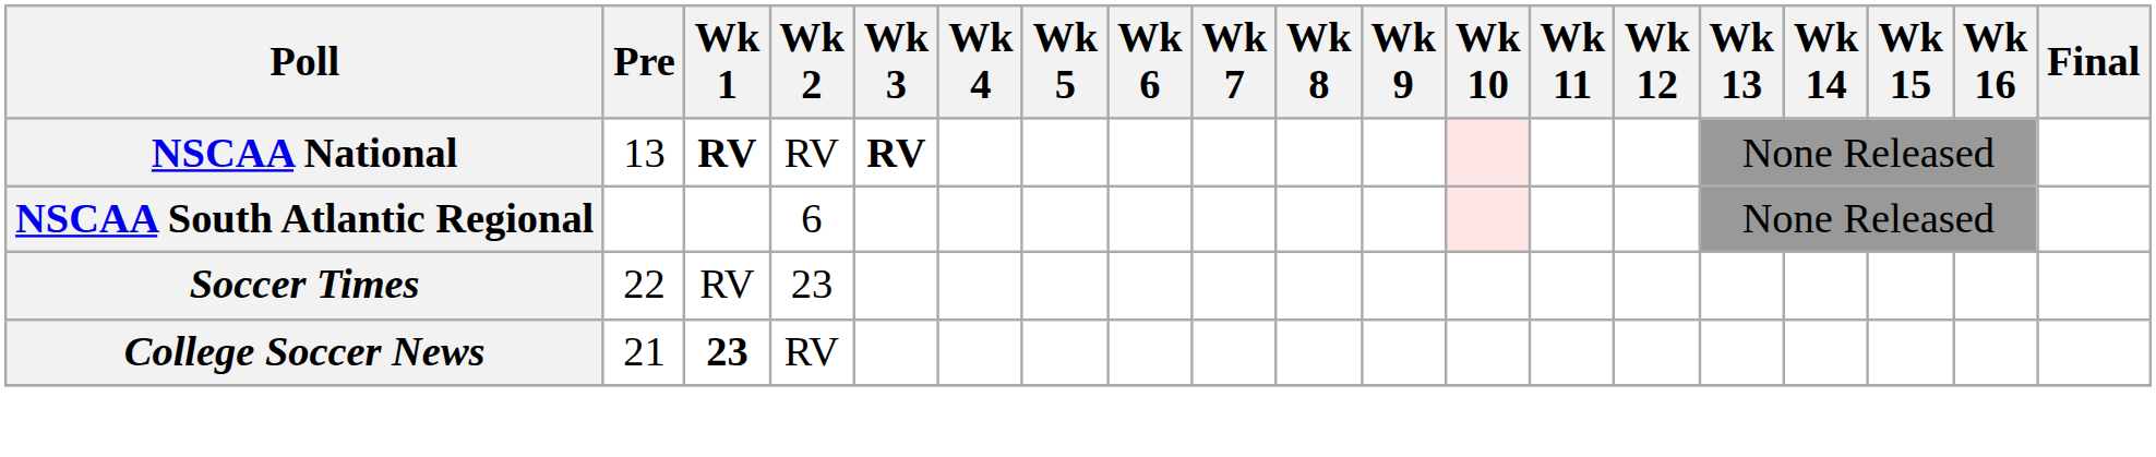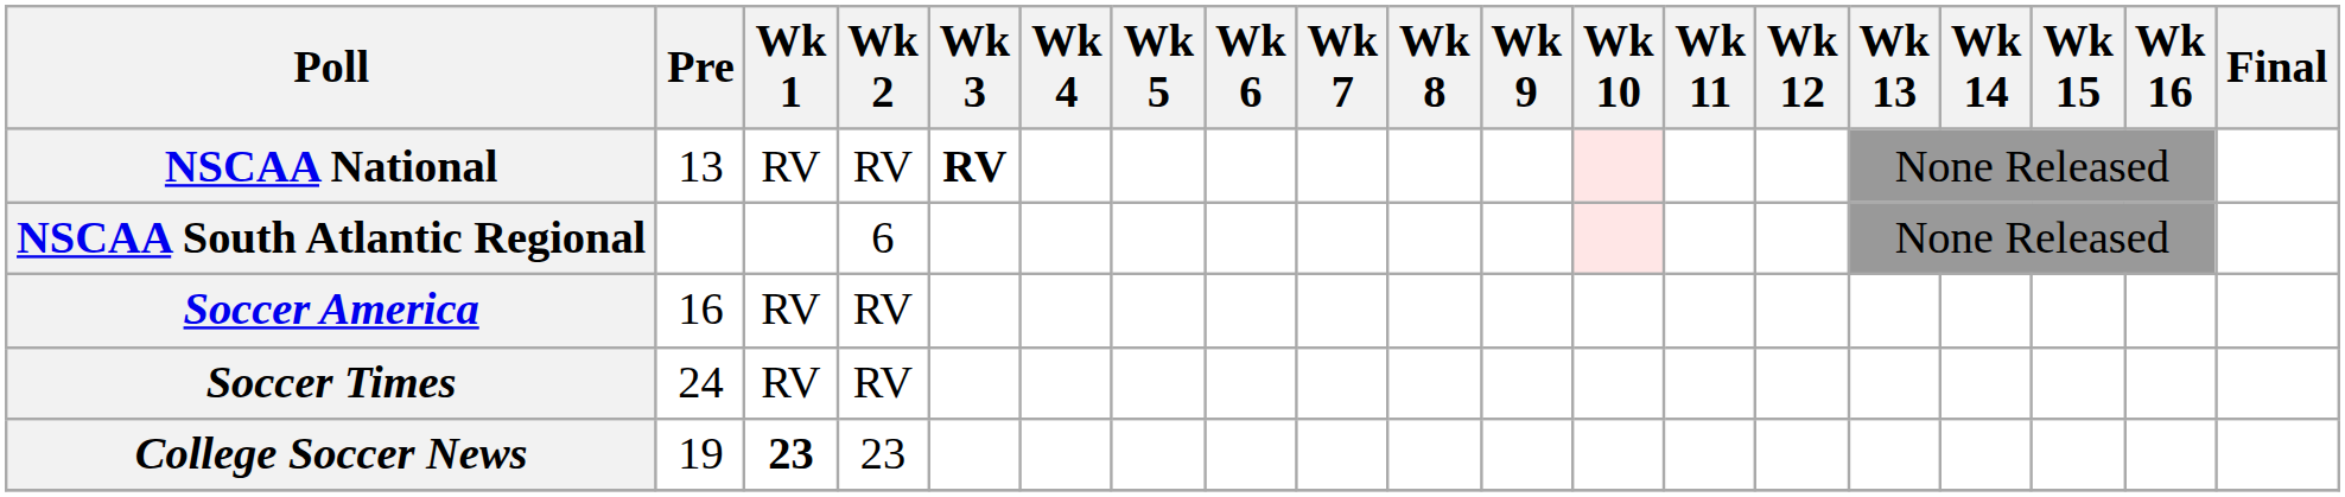NSCAA National | Wk 1: bold -> normal
+ row: Soccer America | 16 | RV | RV
Soccer Times | Pre: 22 -> 24
Soccer Times | Wk 2: 23 -> RV
College Soccer News | Pre: 21 -> 19
College Soccer News | Wk 2: RV -> 23
